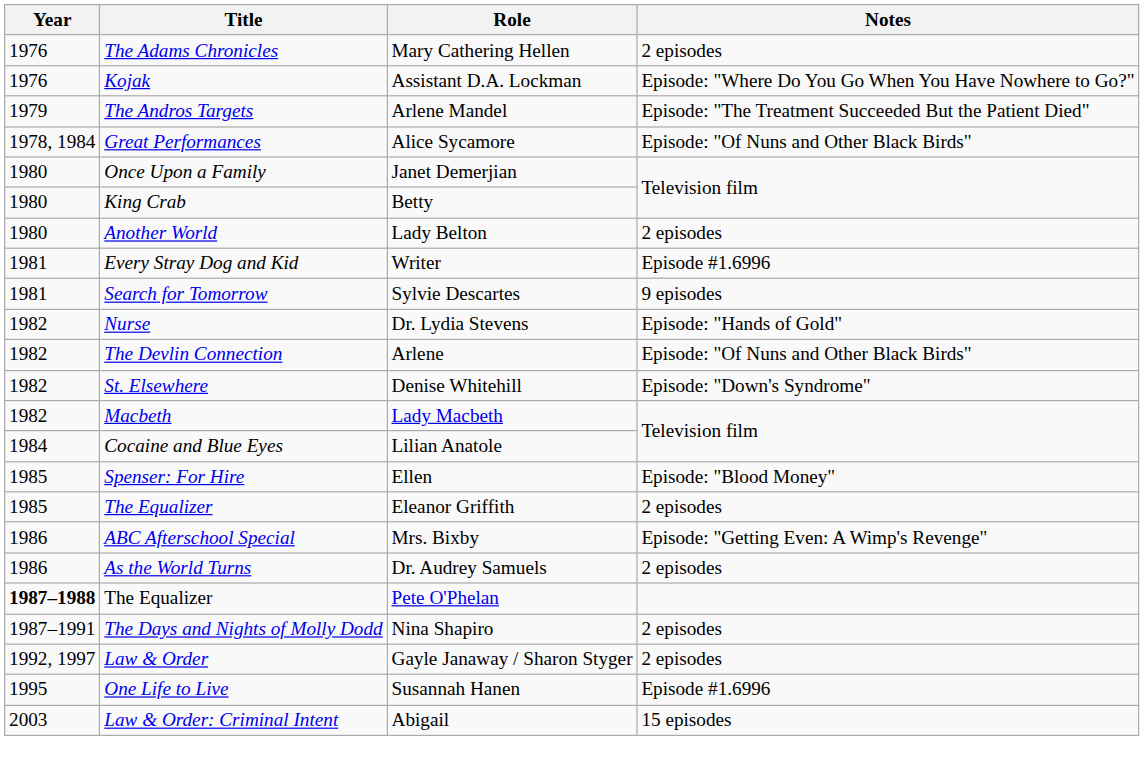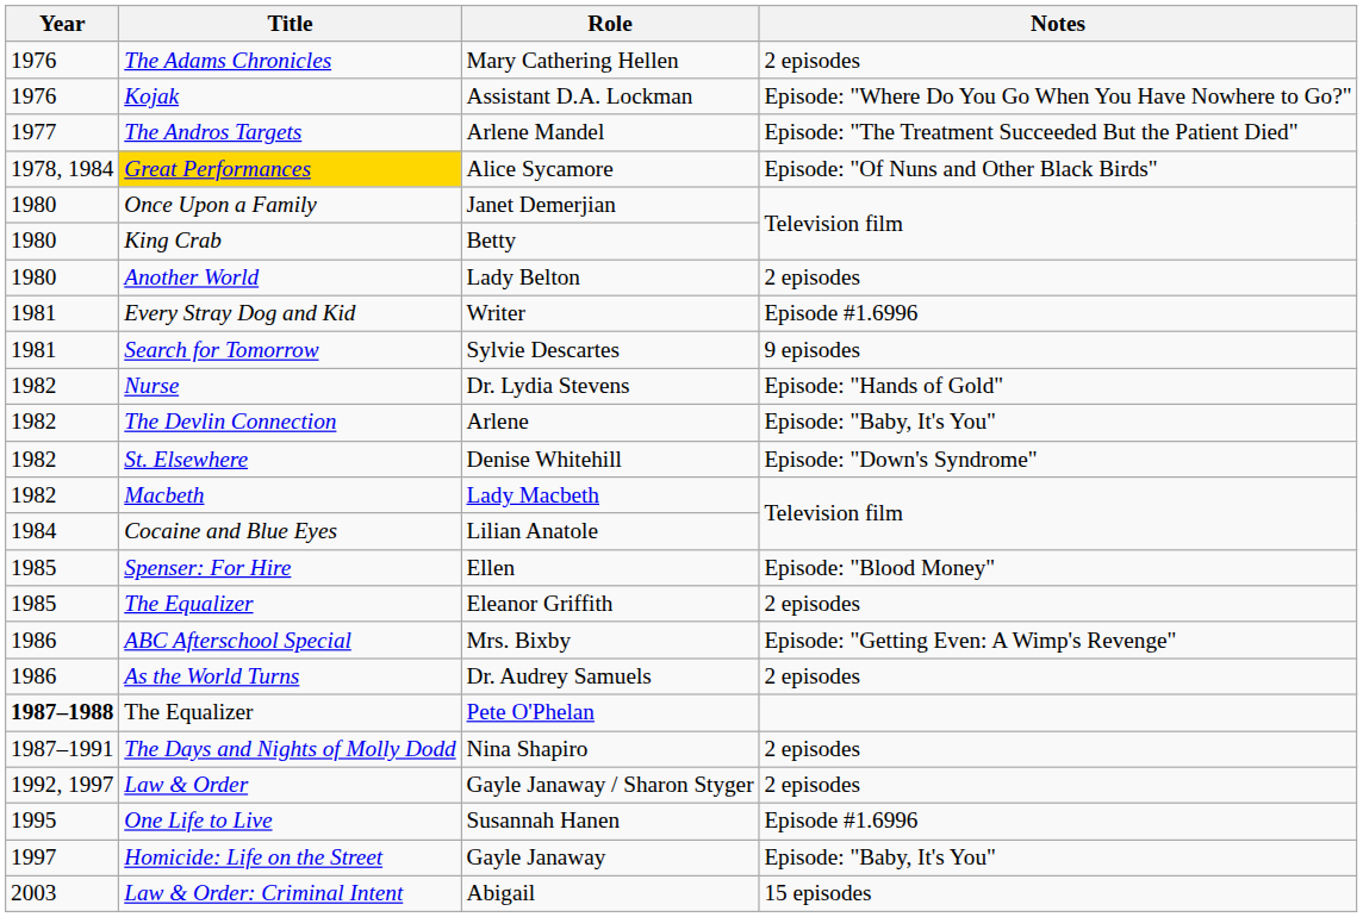Arlene Mandel | Year: 1979 -> 1977
Alice Sycamore | Title: no background -> gold background
Arlene | Notes: Episode: "Of Nuns and Other Black Birds" -> Episode: "Baby, It's You"
+ row: 1997 | Homicide: Life on the Street | Gayle Janaway | Episode: "Baby, It's You"
